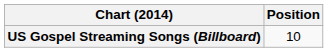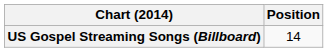US Gospel Streaming Songs (Billboard) | Position: 10 -> 14
